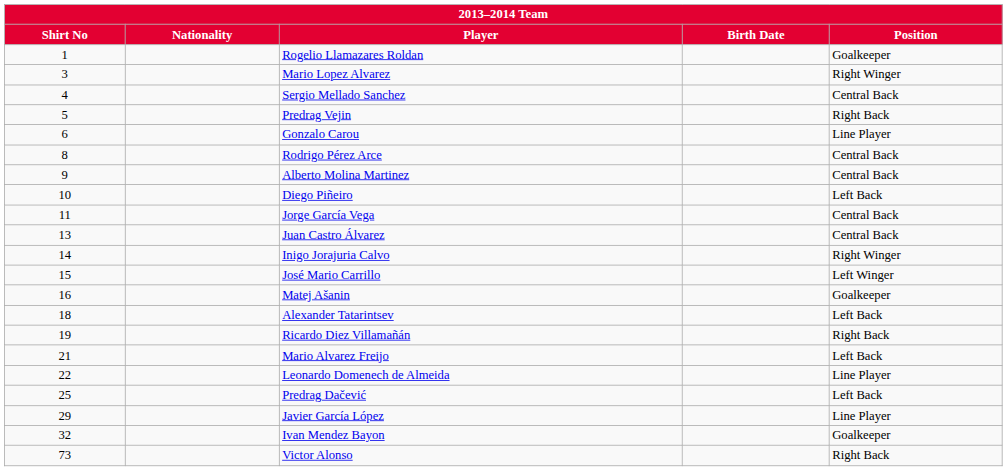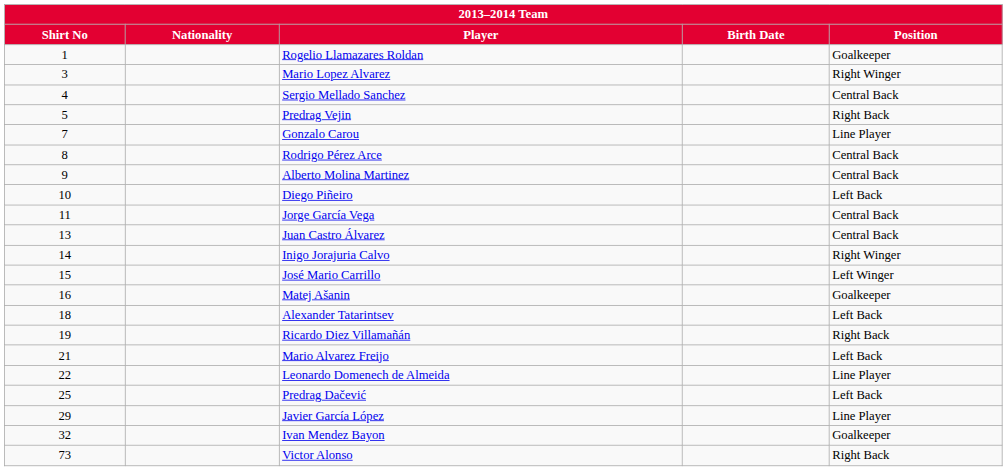Gonzalo Carou | Shirt No: 6 -> 7
